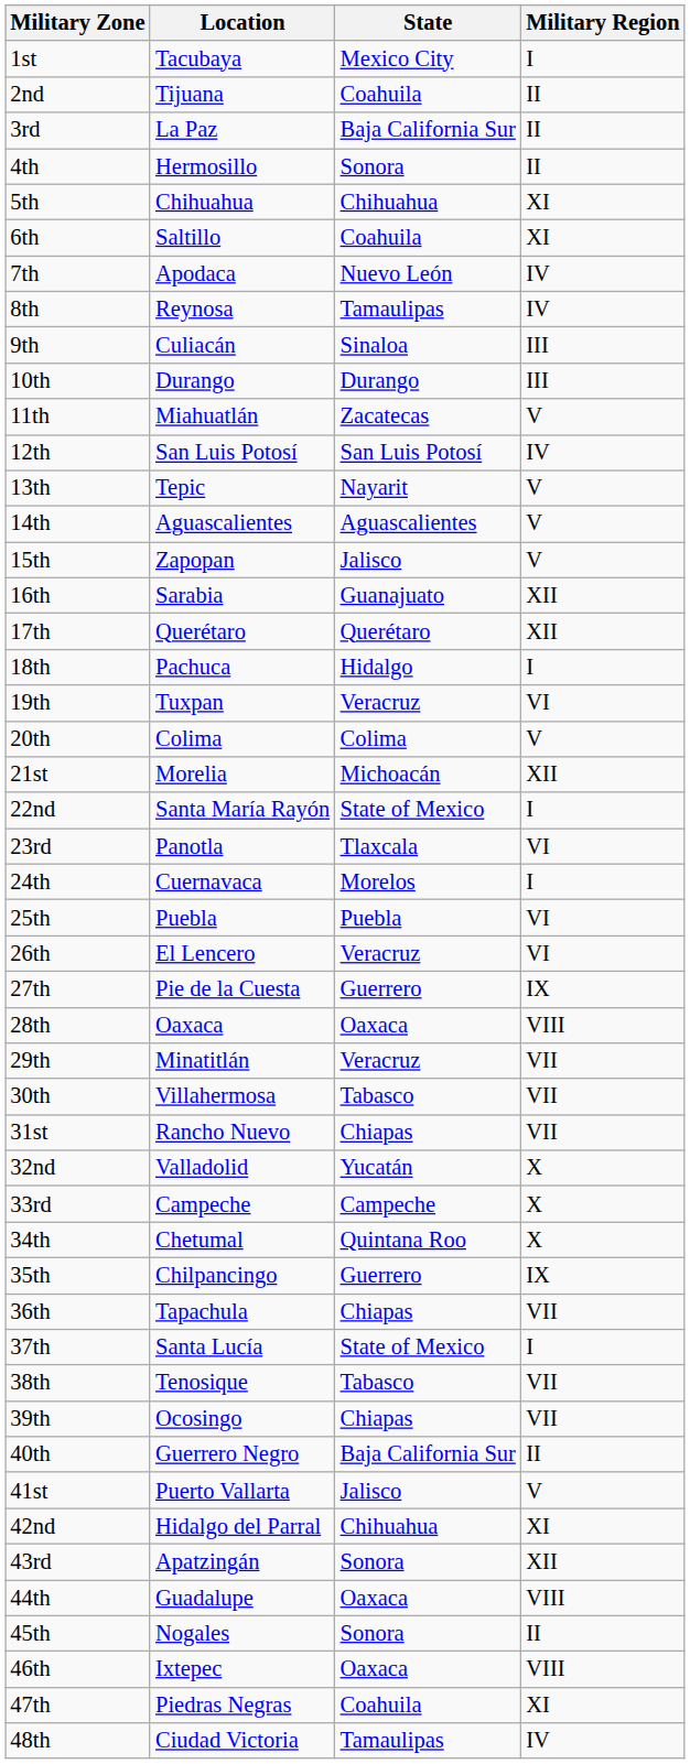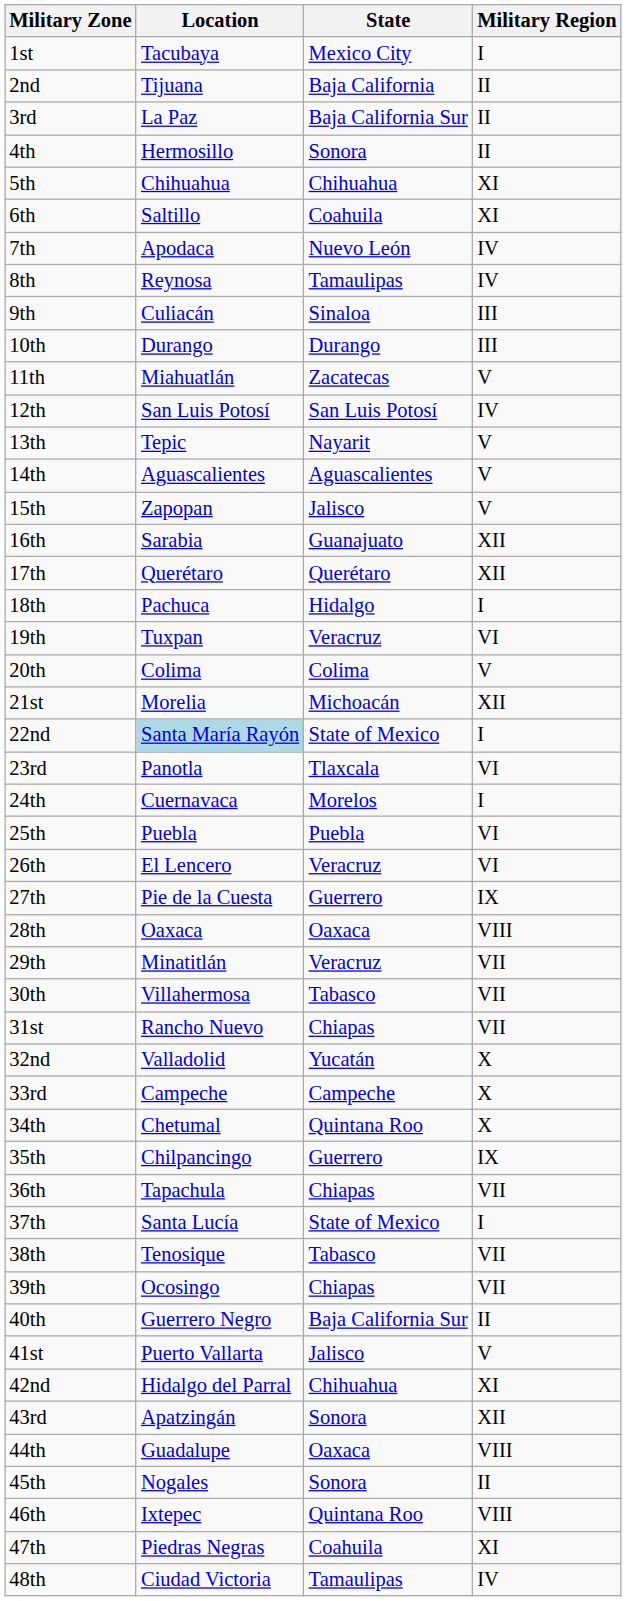2nd | State: Coahuila -> Baja California
22nd | Location: no background -> lightblue background
46th | State: Oaxaca -> Quintana Roo
